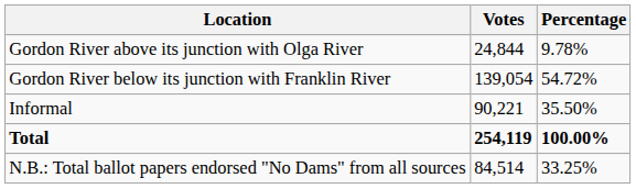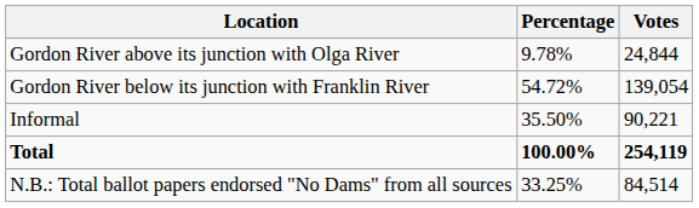columns swapped: Votes <-> Percentage
